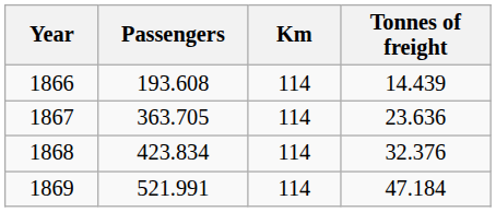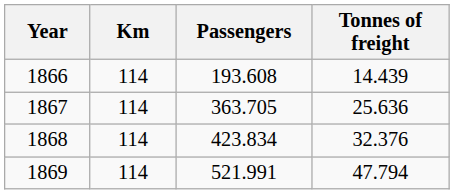columns swapped: Km <-> Passengers
1867 | Tonnes of freight: 23.636 -> 25.636
1869 | Tonnes of freight: 47.184 -> 47.794
